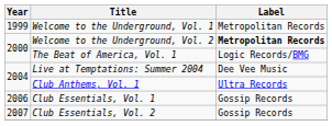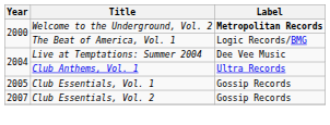- row: 1999 | Welcome to the Underground, Vol. 1 | Metropolitan Records
Club Essentials, Vol. 1 | Year: 2006 -> 2005
